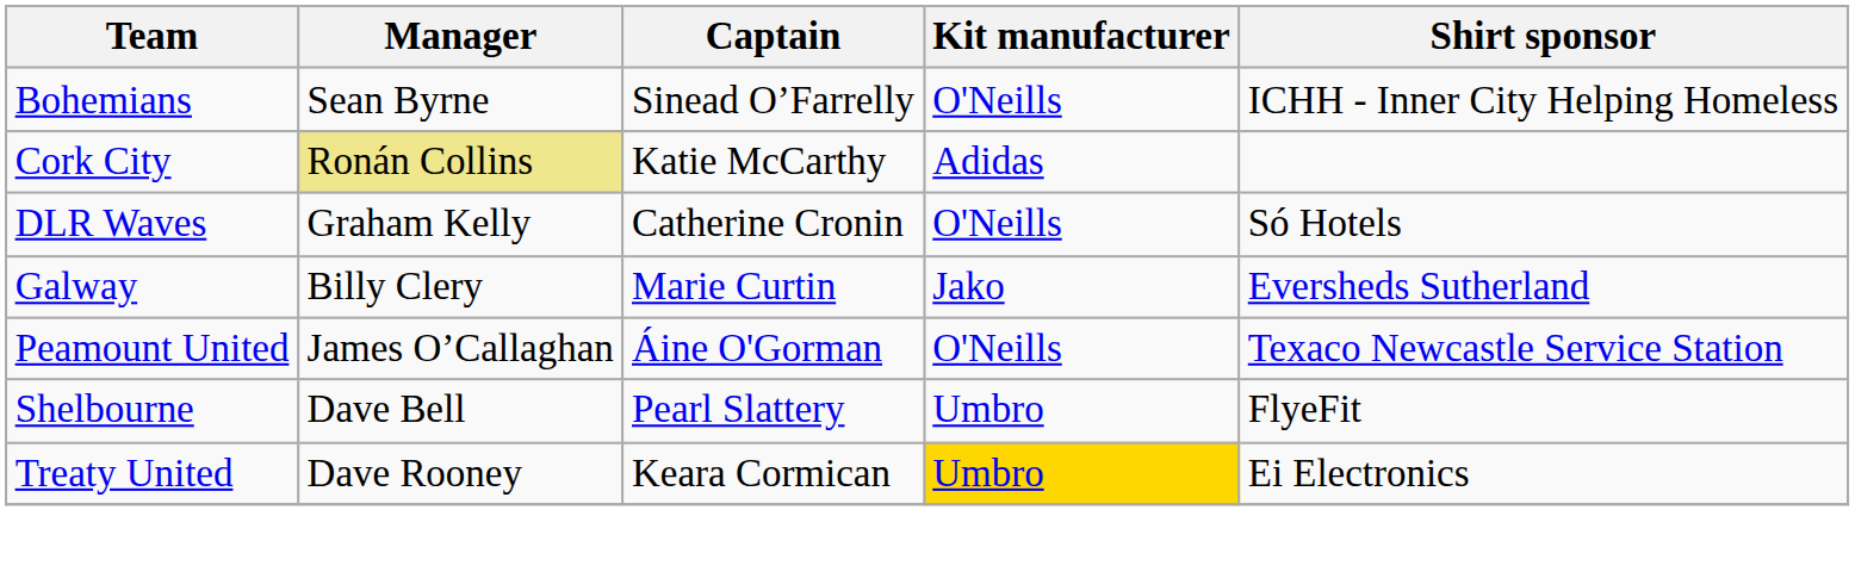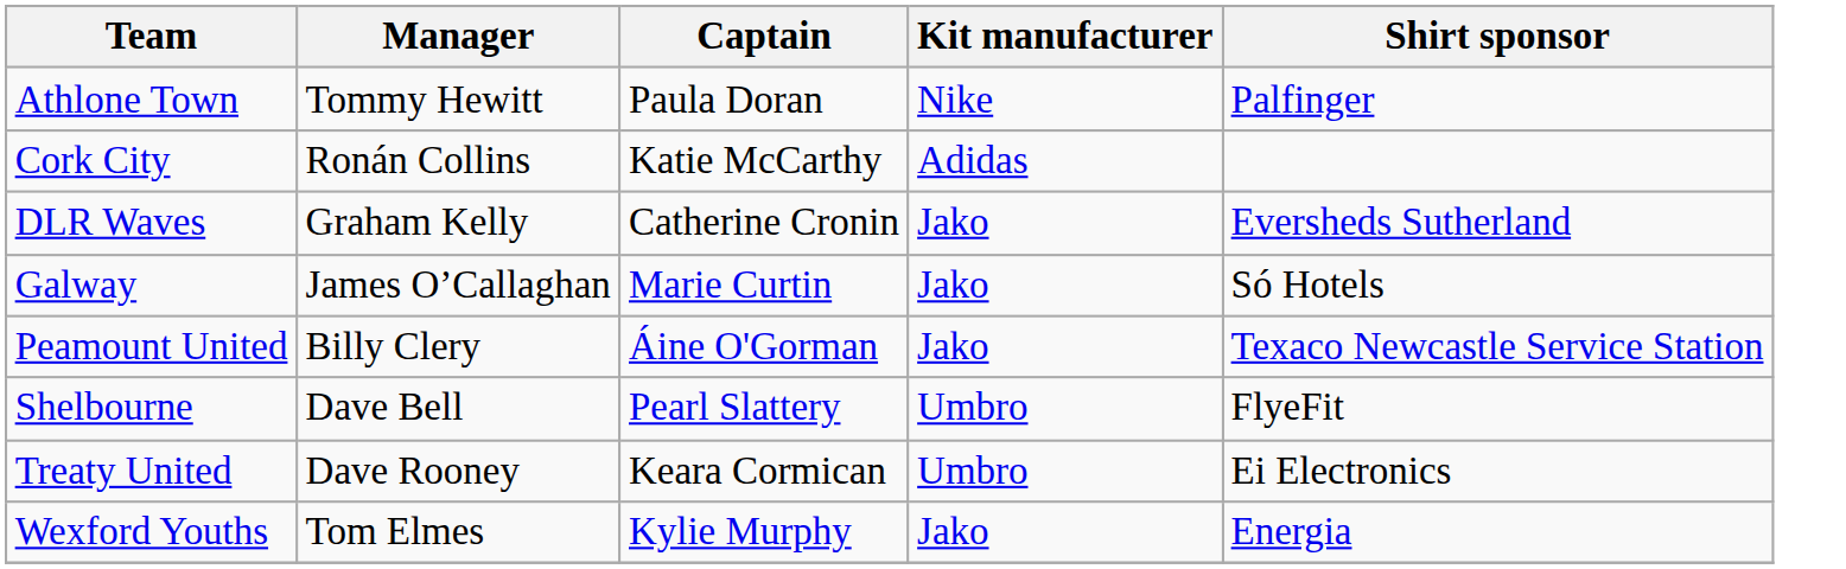+ row: Athlone Town | Tommy Hewitt | Paula Doran | Nike | Palfinger
- row: Bohemians | Sean Byrne | Sinead O’Farrelly | O'Neills | ICHH - Inner City Helping Homeless
Cork City | Manager: khaki background -> no background
DLR Waves | Kit manufacturer: O'Neills -> Jako
DLR Waves | Shirt sponsor: Só Hotels -> Eversheds Sutherland
Galway | Manager: Billy Clery -> James O’Callaghan
Galway | Shirt sponsor: Eversheds Sutherland -> Só Hotels
Peamount United | Manager: James O’Callaghan -> Billy Clery
Peamount United | Kit manufacturer: O'Neills -> Jako
Treaty United | Kit manufacturer: gold background -> no background
+ row: Wexford Youths | Tom Elmes | Kylie Murphy | Jako | Energia
